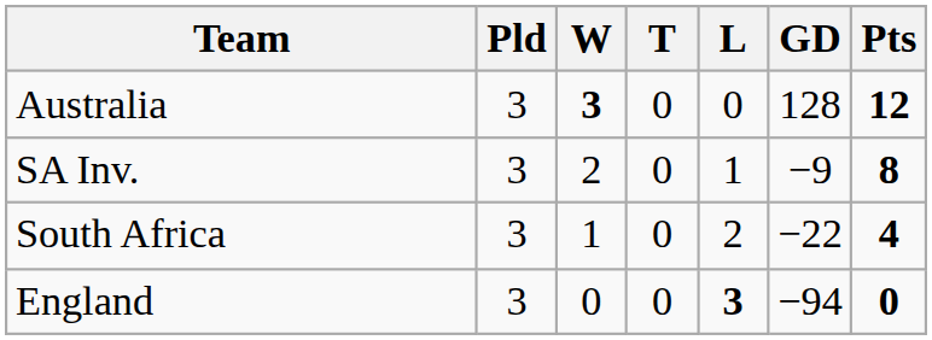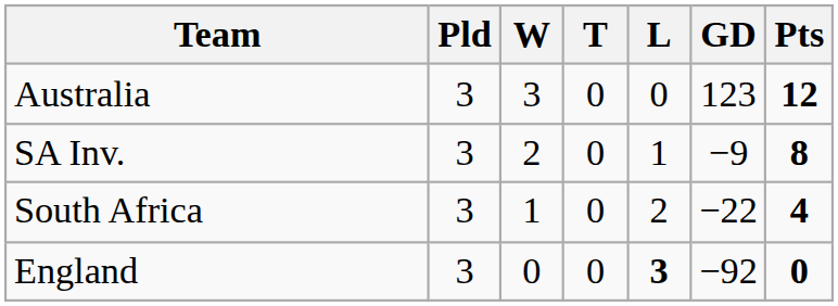Australia | W: bold -> normal
Australia | GD: 128 -> 123
England | GD: −94 -> −92
